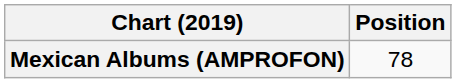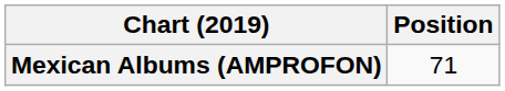Mexican Albums (AMPROFON) | Position: 78 -> 71
